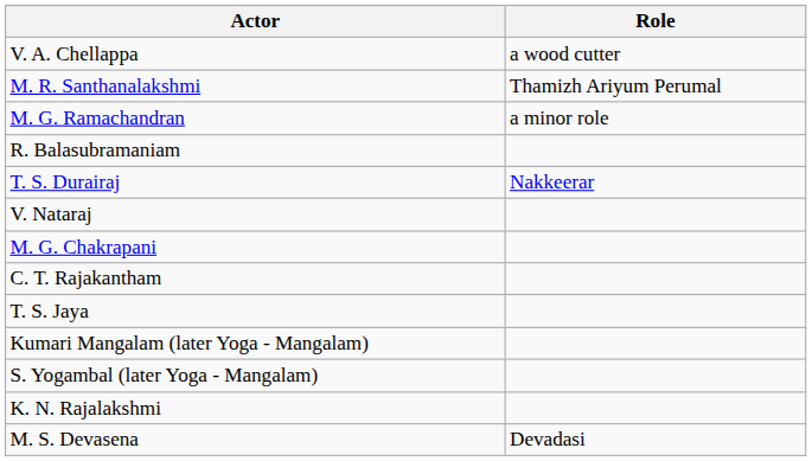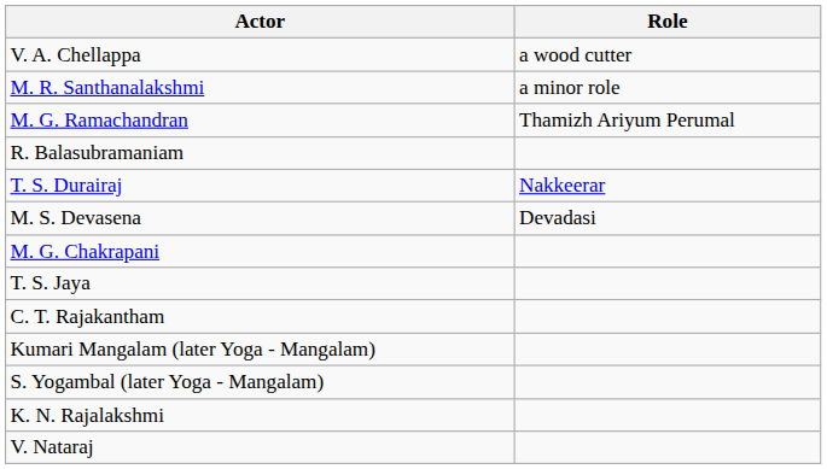M. R. Santhanalakshmi | Role: Thamizh Ariyum Perumal -> a minor role
M. G. Ramachandran | Role: a minor role -> Thamizh Ariyum Perumal
rows swapped: M. S. Devasena <-> V. Nataraj
rows swapped: C. T. Rajakantham <-> T. S. Jaya
